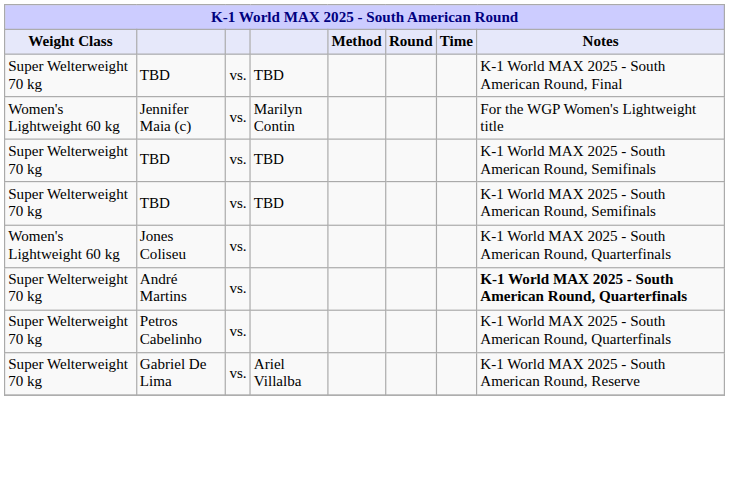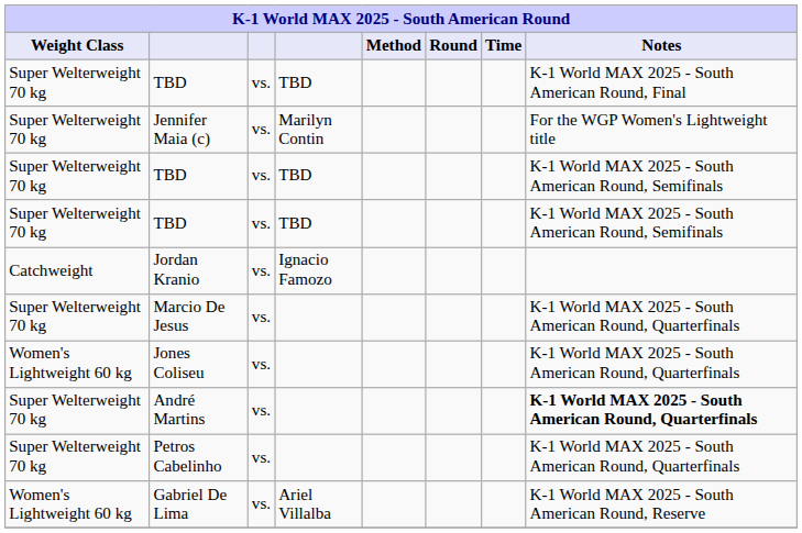Jennifer Maia (c) | Weight Class: Women's Lightweight 60 kg -> Super Welterweight 70 kg
+ row: Catchweight | Jordan Kranio | vs. | Ignacio Famozo
+ row: Super Welterweight 70 kg | Marcio De Jesus | vs. | K-1 World MAX 2025 - South American Round, Quarterfinals
Gabriel De Lima | Weight Class: Super Welterweight 70 kg -> Women's Lightweight 60 kg
